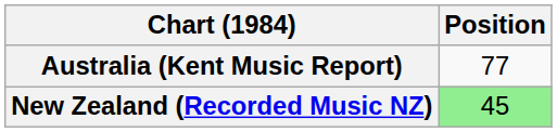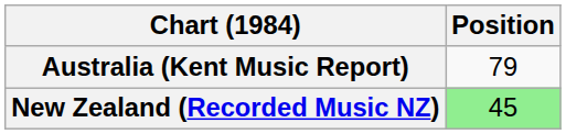Australia (Kent Music Report) | Position: 77 -> 79
